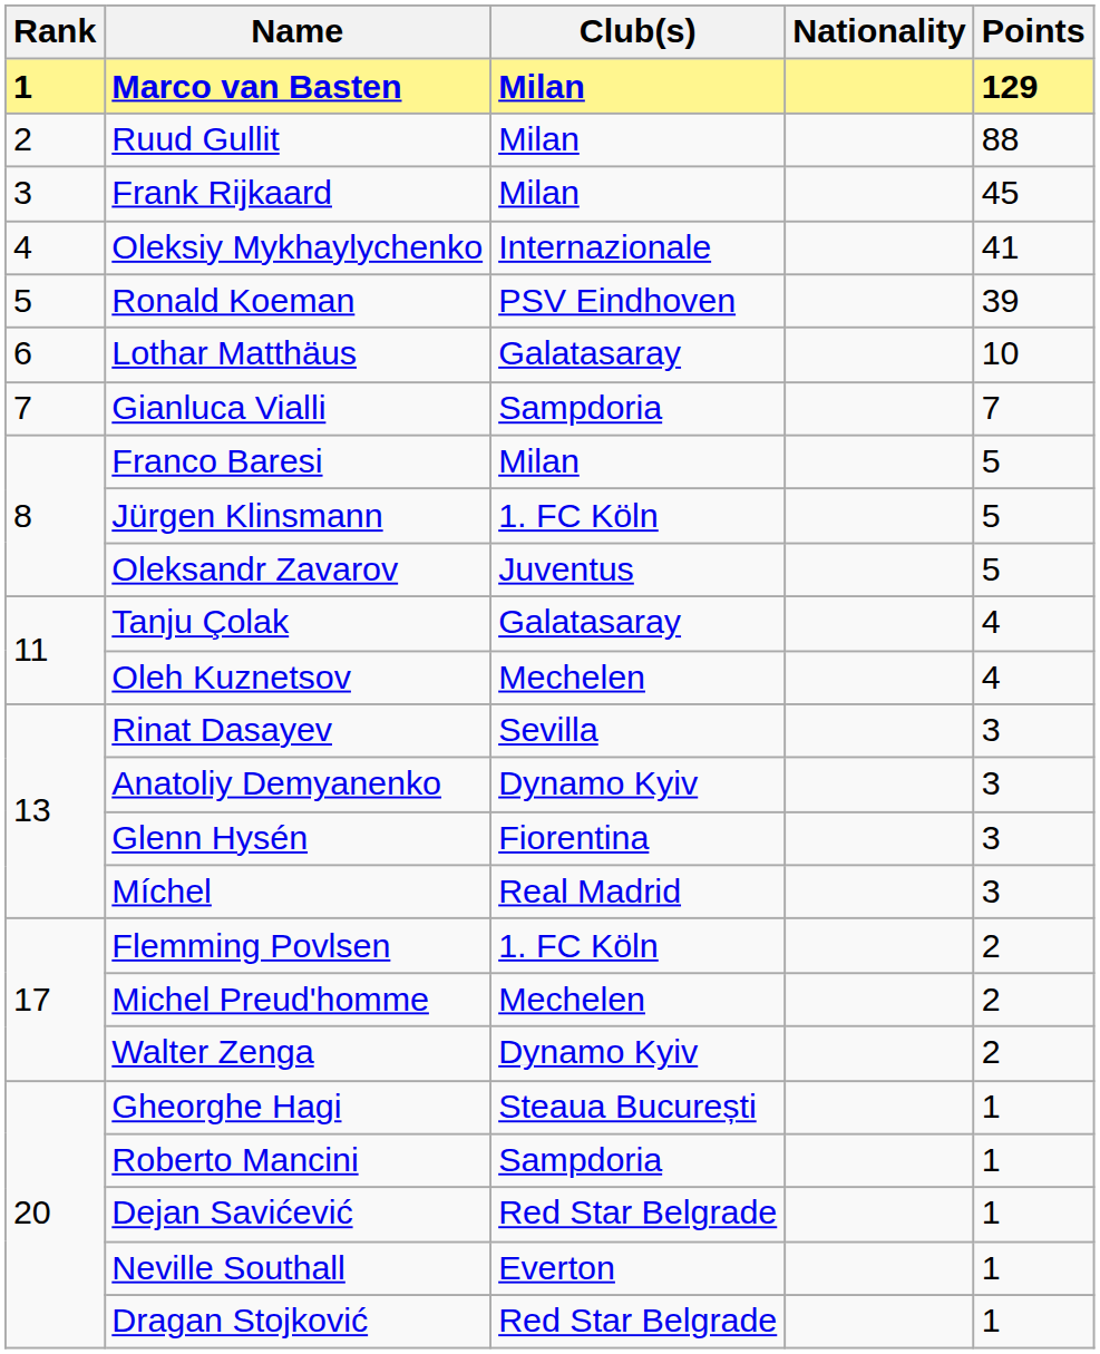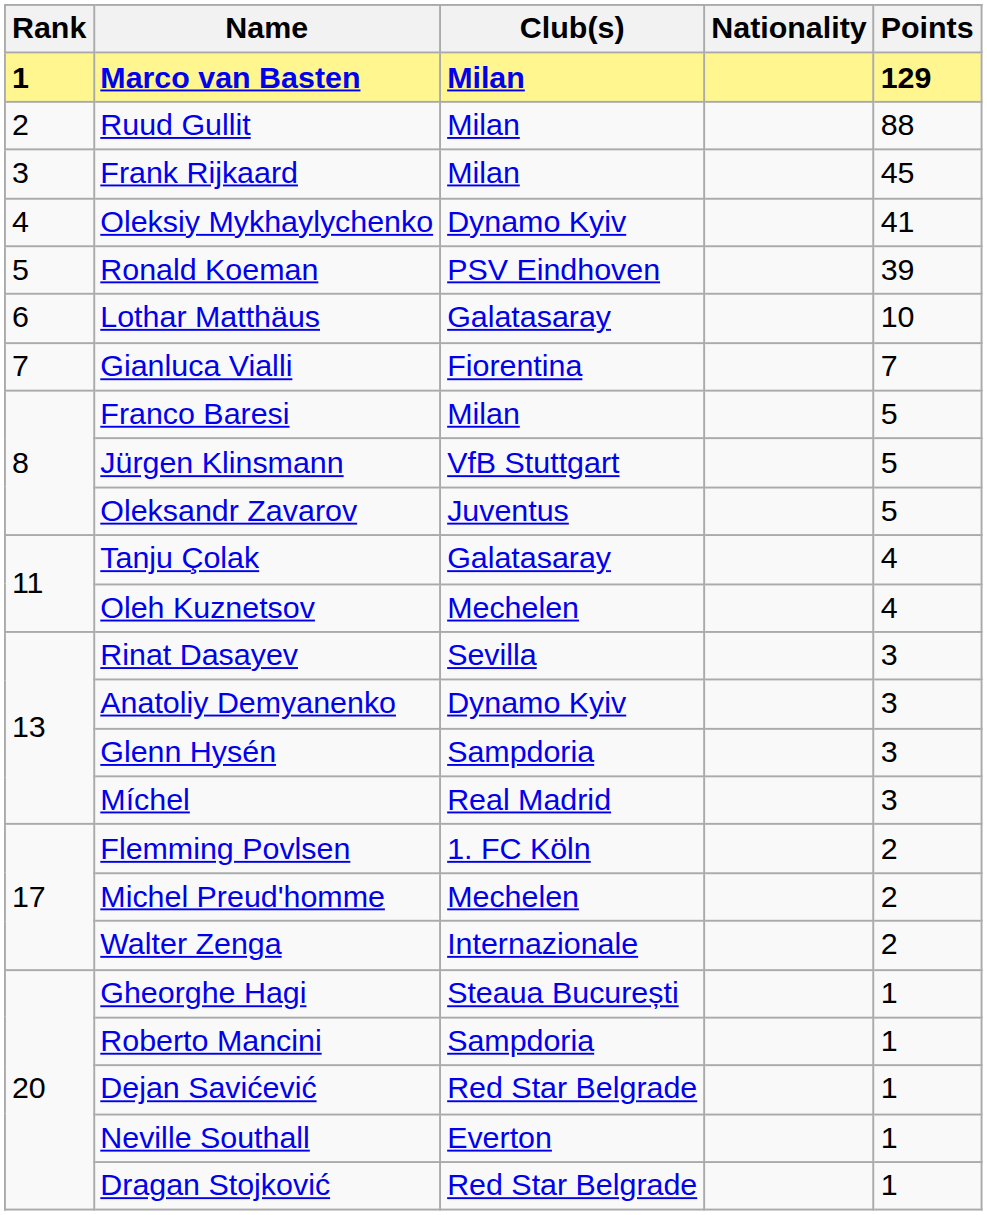Oleksiy Mykhaylychenko | Club(s): Internazionale -> Dynamo Kyiv
Gianluca Vialli | Club(s): Sampdoria -> Fiorentina
Jürgen Klinsmann | Club(s): 1. FC Köln -> VfB Stuttgart
Glenn Hysén | Club(s): Fiorentina -> Sampdoria
Walter Zenga | Club(s): Dynamo Kyiv -> Internazionale
